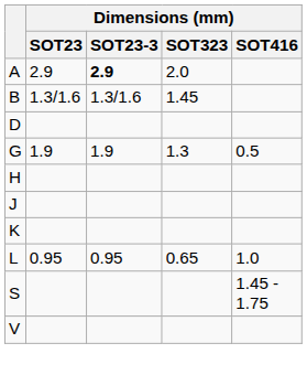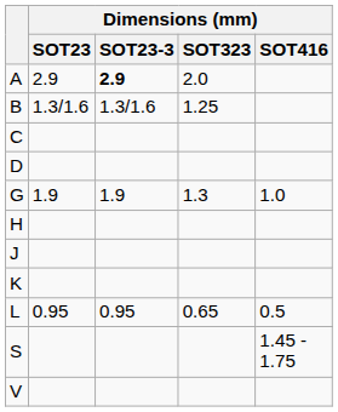B | Dimensions (mm) / SOT323: 1.45 -> 1.25
+ row: C
G | Dimensions (mm) / SOT416: 0.5 -> 1.0
L | Dimensions (mm) / SOT416: 1.0 -> 0.5
